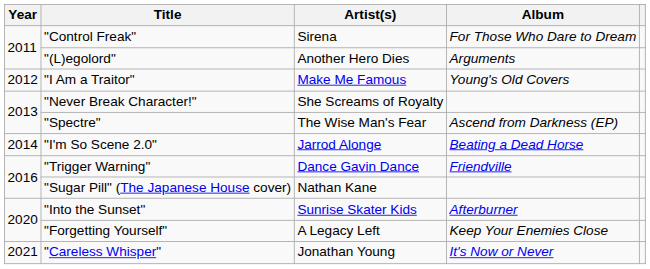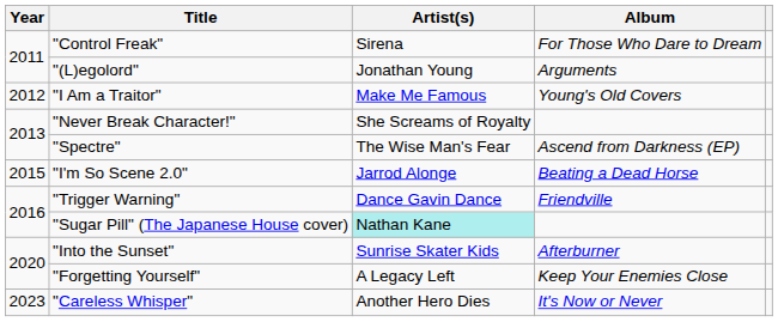"(L)egolord" | Artist(s): Another Hero Dies -> Jonathan Young
"I'm So Scene 2.0" | Year: 2014 -> 2015
"Sugar Pill" (The Japanese House cover) | Artist(s): no background -> paleturquoise background
"Careless Whisper" | Year: 2021 -> 2023
"Careless Whisper" | Artist(s): Jonathan Young -> Another Hero Dies
